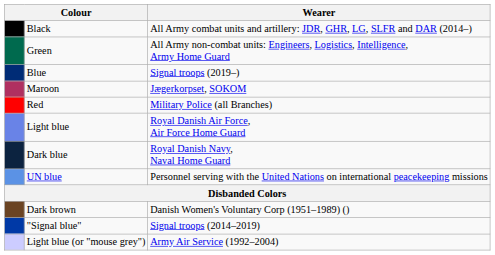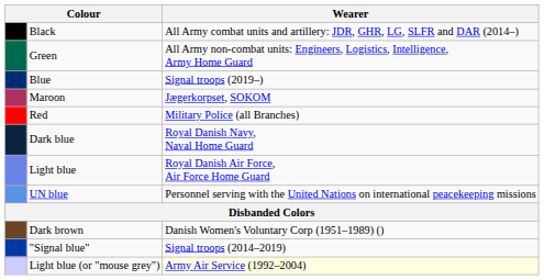rows swapped: Light blue <-> Dark blue
Light blue (or "mouse grey") | Wearer: no background -> lightyellow background
